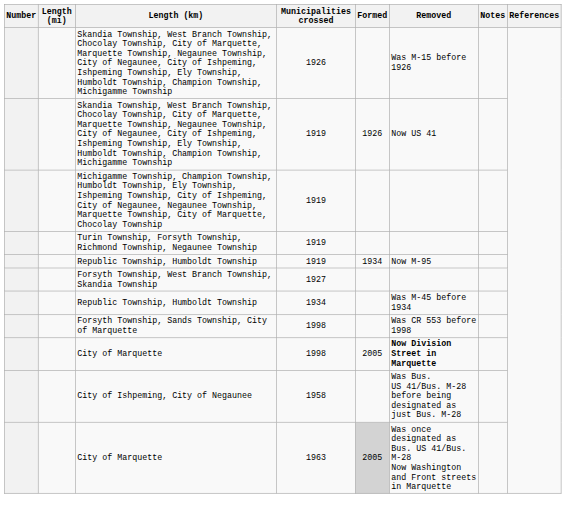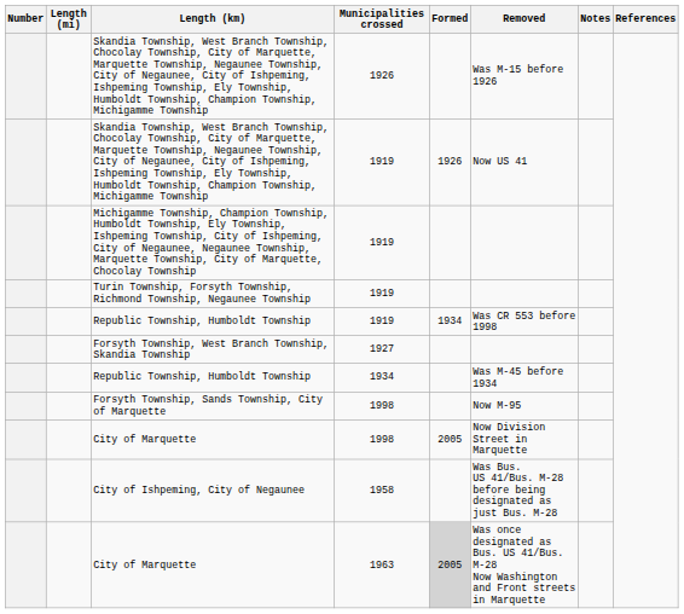Republic Township, Humboldt Township / 1919 | Removed: Now M-95 -> Was CR 553 before 1998
Forsyth Township, Sands Township, City of Marquette | Removed: Was CR 553 before 1998 -> Now M-95
City of Marquette / 1998 | Removed: bold -> normal
